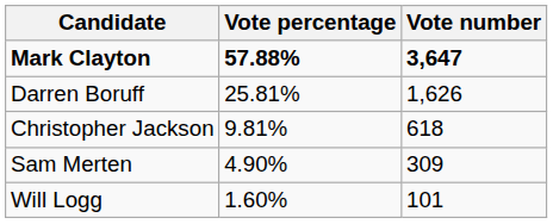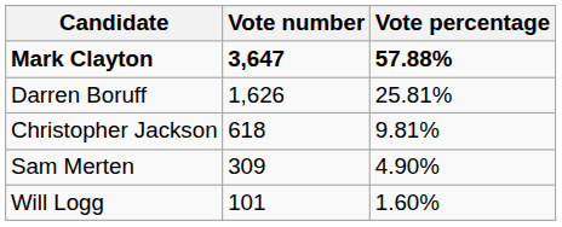columns swapped: Vote number <-> Vote percentage
